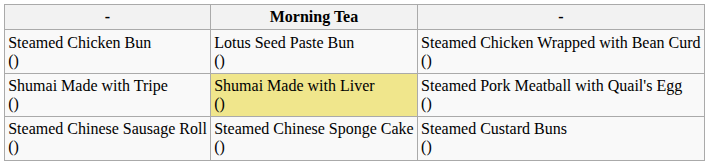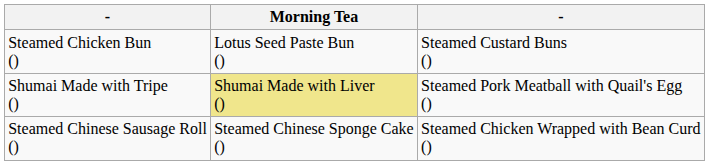Steamed Chicken Bun () | column 3: Steamed Chicken Wrapped with Bean Curd () -> Steamed Custard Buns ()
Steamed Chinese Sausage Roll () | column 3: Steamed Custard Buns () -> Steamed Chicken Wrapped with Bean Curd ()
